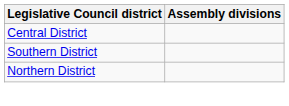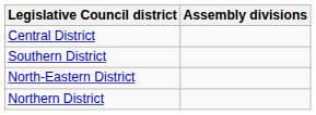+ row: North-Eastern District
